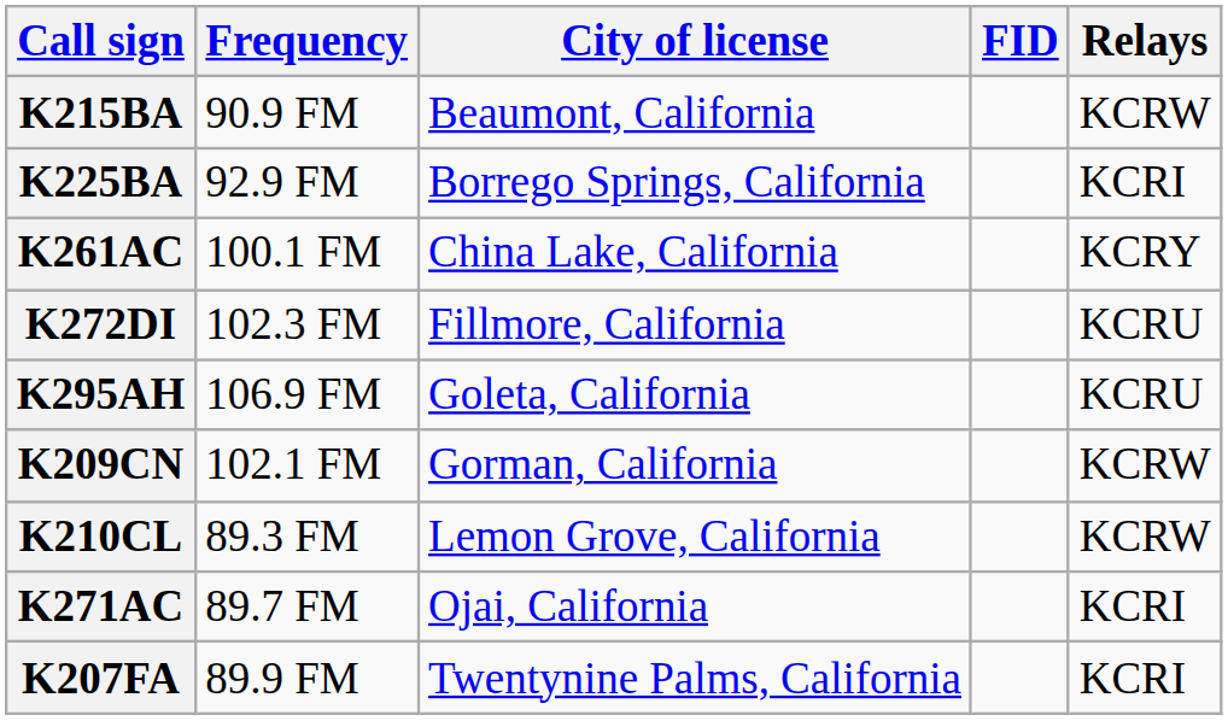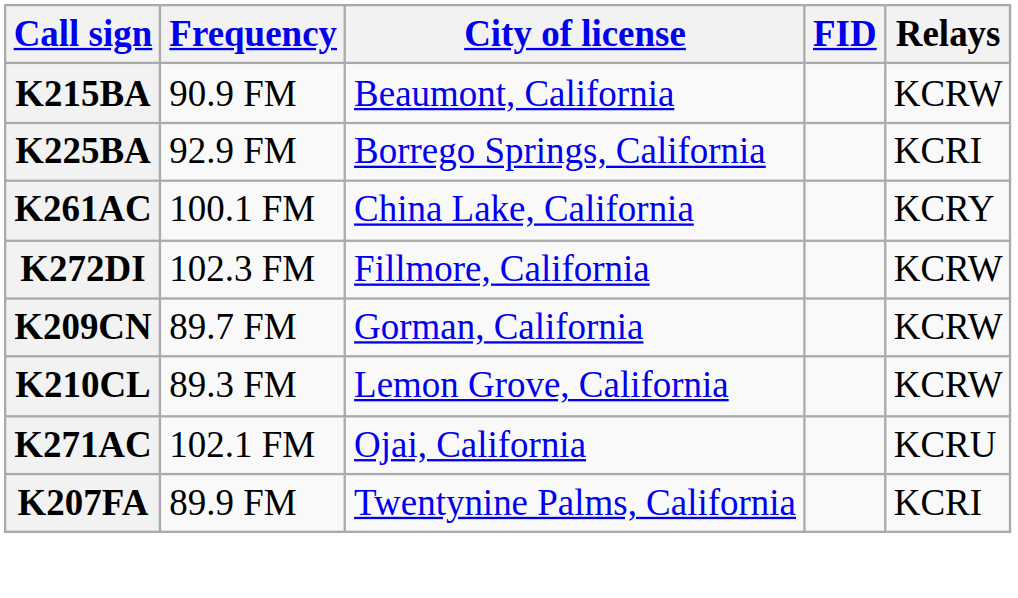K272DI | Relays: KCRU -> KCRW
- row: K295AH | 106.9 FM | Goleta, California | KCRU
K209CN | Frequency: 102.1 FM -> 89.7 FM
K271AC | Frequency: 89.7 FM -> 102.1 FM
K271AC | Relays: KCRI -> KCRU
